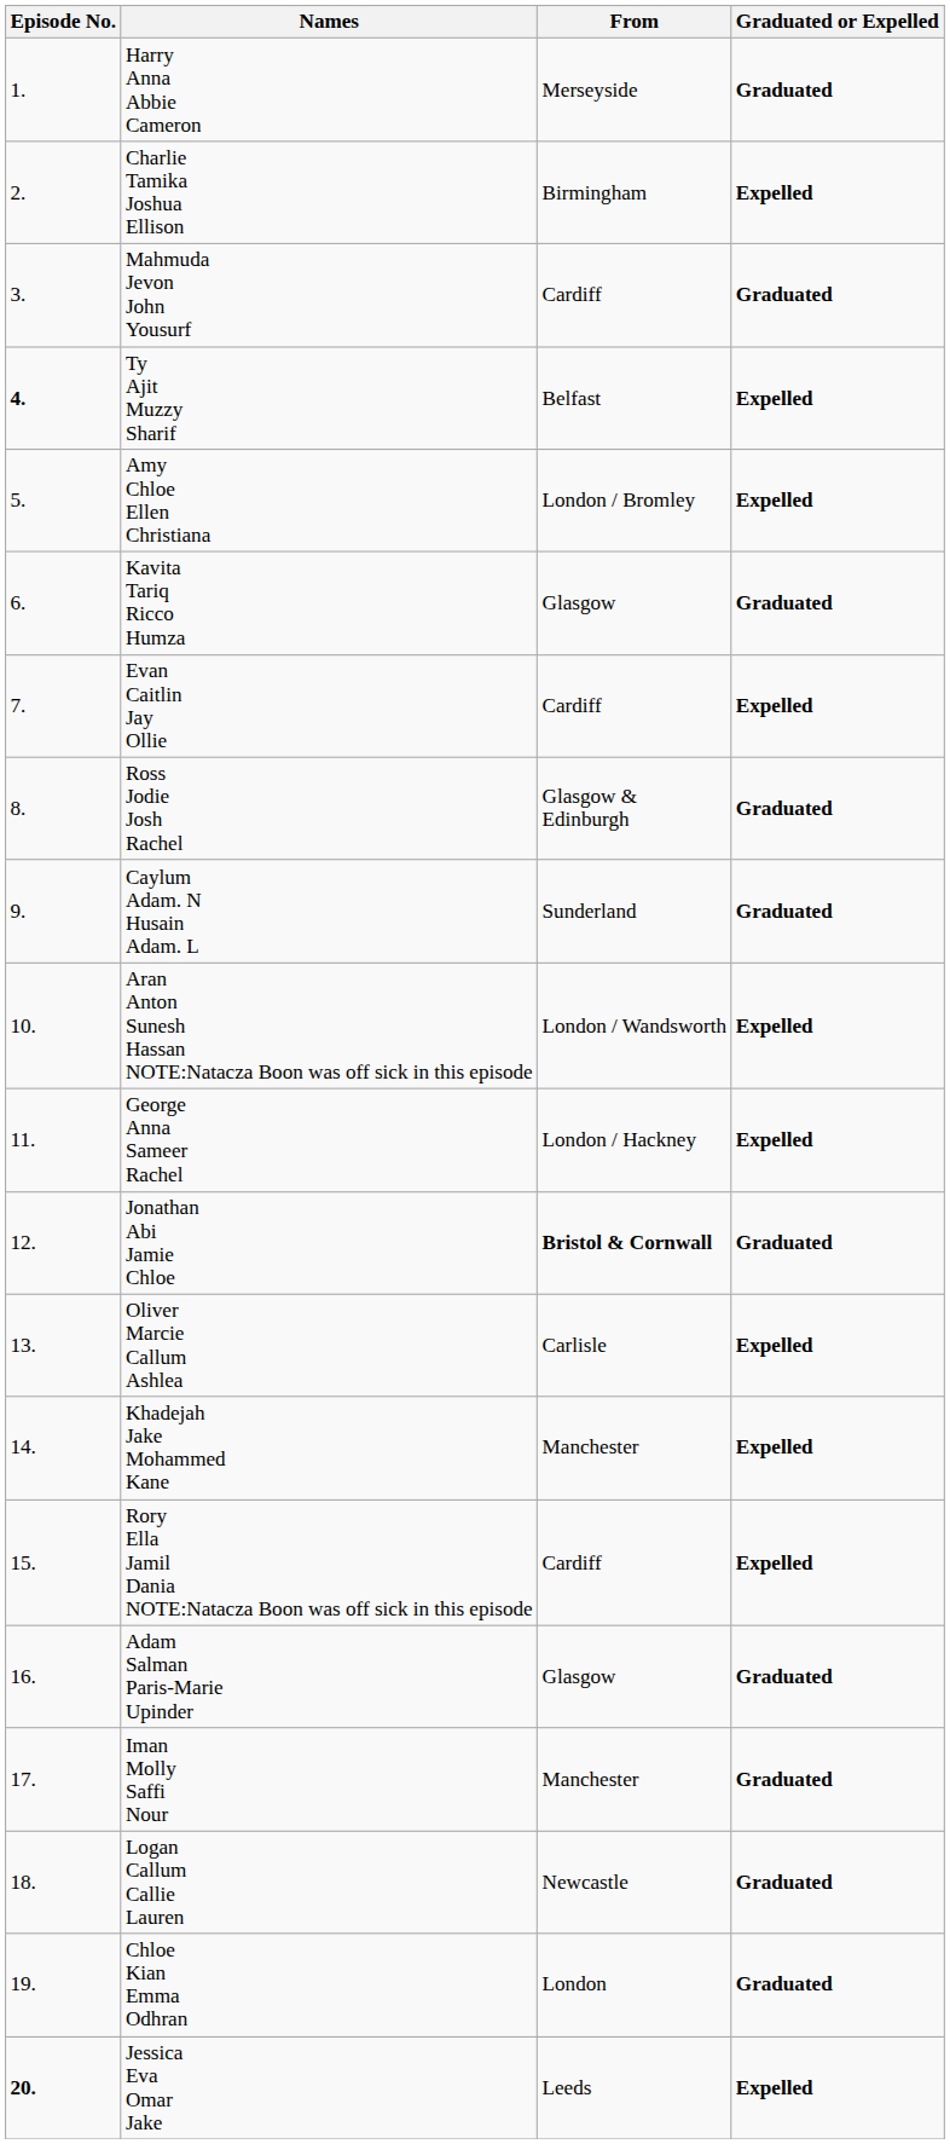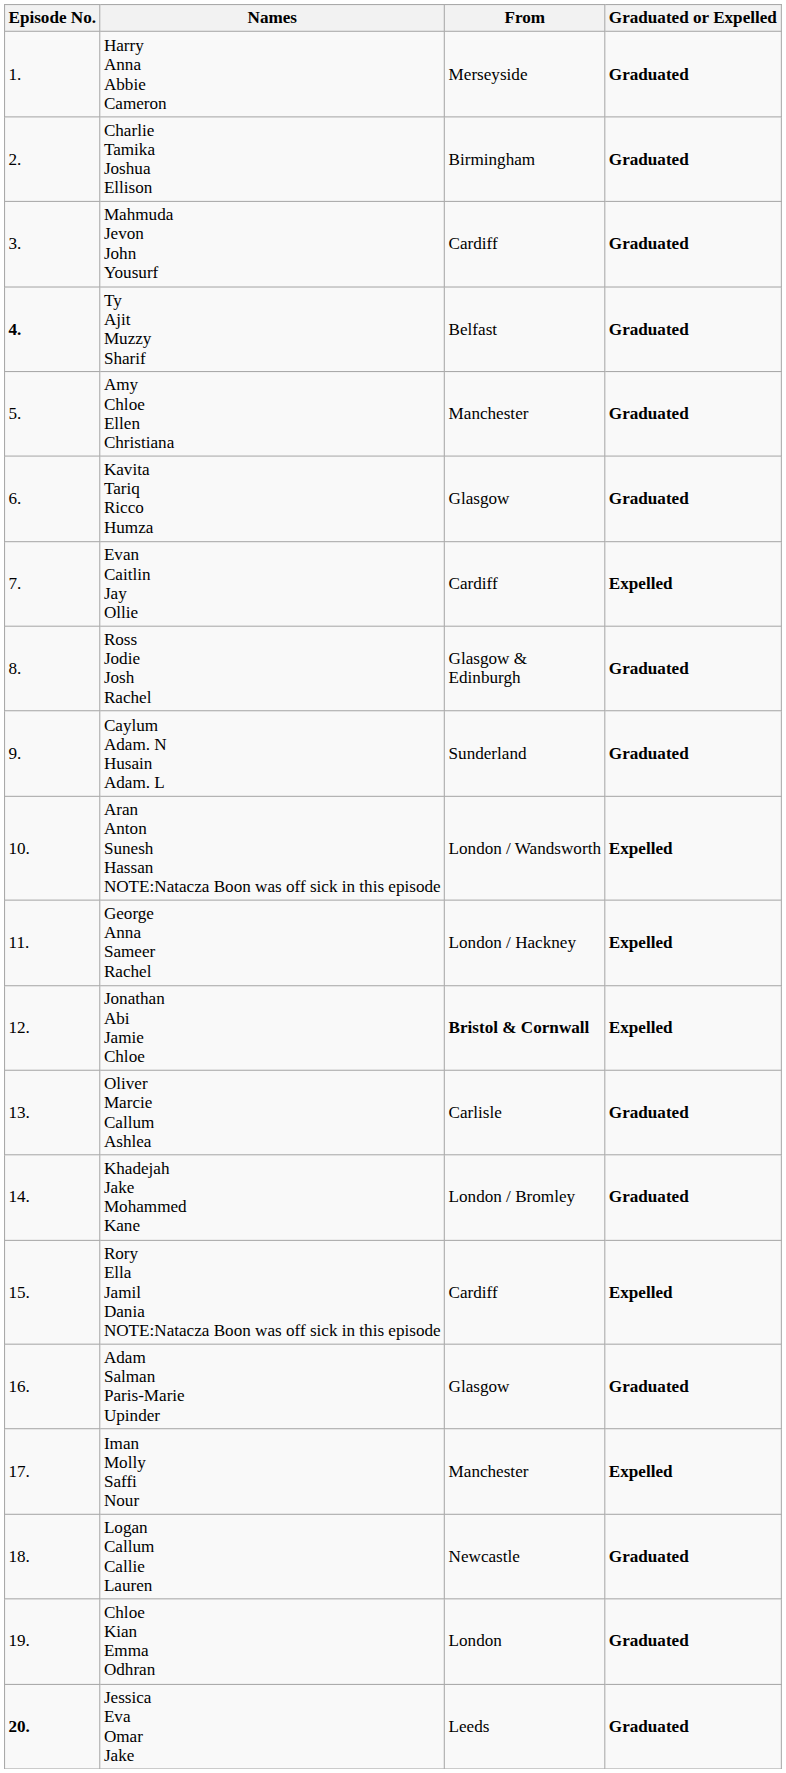Charlie Tamika Joshua Ellison | Graduated or Expelled: Expelled -> Graduated
Ty Ajit Muzzy Sharif | Graduated or Expelled: Expelled -> Graduated
Amy Chloe Ellen Christiana | From: London / Bromley -> Manchester
Amy Chloe Ellen Christiana | Graduated or Expelled: Expelled -> Graduated
Jonathan Abi Jamie Chloe | Graduated or Expelled: Graduated -> Expelled
Oliver Marcie Callum Ashlea | Graduated or Expelled: Expelled -> Graduated
Khadejah Jake Mohammed Kane | From: Manchester -> London / Bromley
Khadejah Jake Mohammed Kane | Graduated or Expelled: Expelled -> Graduated
Iman Molly Saffi Nour | Graduated or Expelled: Graduated -> Expelled
Jessica Eva Omar Jake | Graduated or Expelled: Expelled -> Graduated
